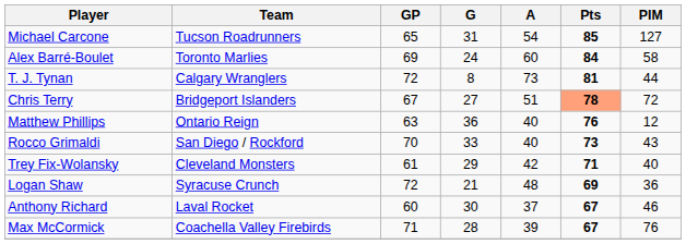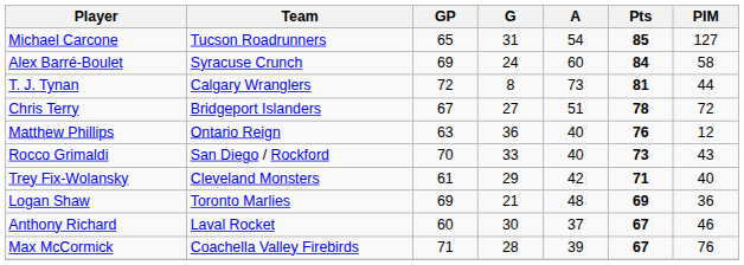Alex Barré-Boulet | Team: Toronto Marlies -> Syracuse Crunch
Chris Terry | Pts: lightsalmon background -> no background
Logan Shaw | Team: Syracuse Crunch -> Toronto Marlies
Logan Shaw | GP: 72 -> 69
